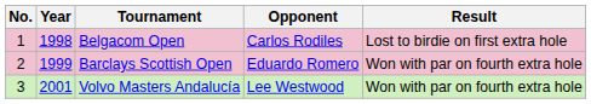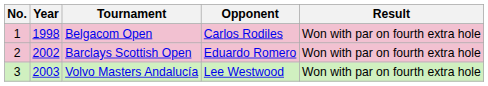Belgacom Open | Result: Lost to birdie on first extra hole -> Won with par on fourth extra hole
Barclays Scottish Open | Year: 1999 -> 2002
Volvo Masters Andalucía | Year: 2001 -> 2003
